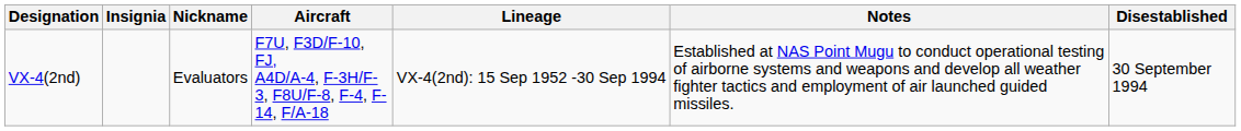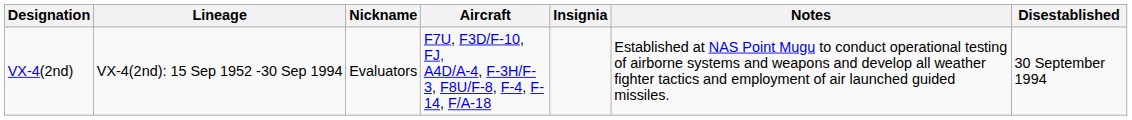columns swapped: Insignia <-> Lineage
